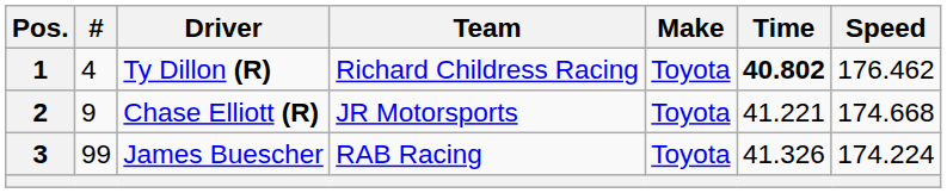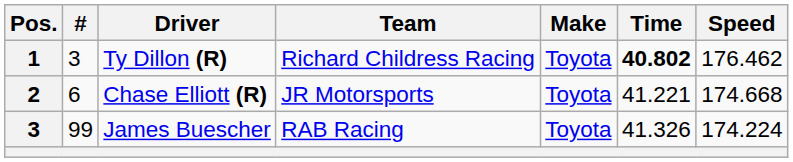Ty Dillon (R) | #: 4 -> 3
Chase Elliott (R) | #: 9 -> 6
